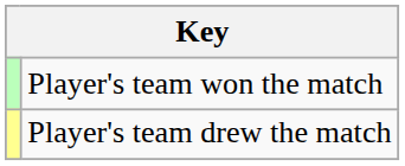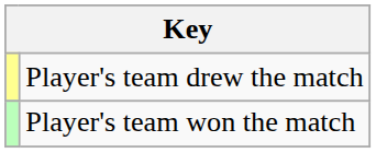rows swapped: Player's team won the match <-> Player's team drew the match
